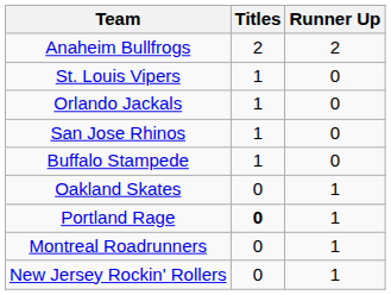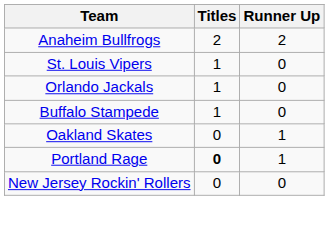- row: San Jose Rhinos | 1 | 0
- row: Montreal Roadrunners | 0 | 1
New Jersey Rockin' Rollers | Runner Up: 1 -> 0
